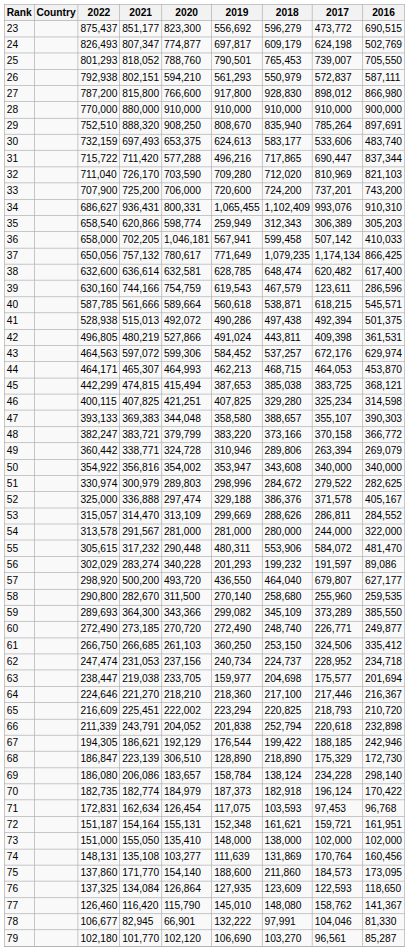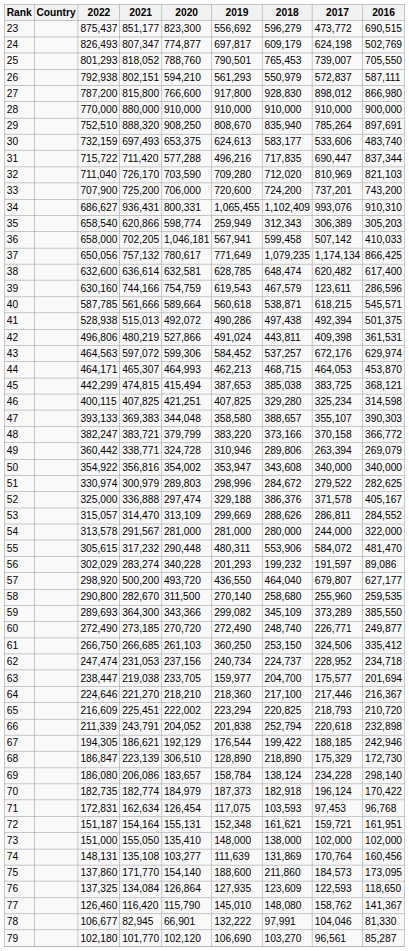31 | 2018: 717,865 -> 717,835
42 | 2022: 496,805 -> 496,806
63 | 2018: 204,698 -> 204,700
